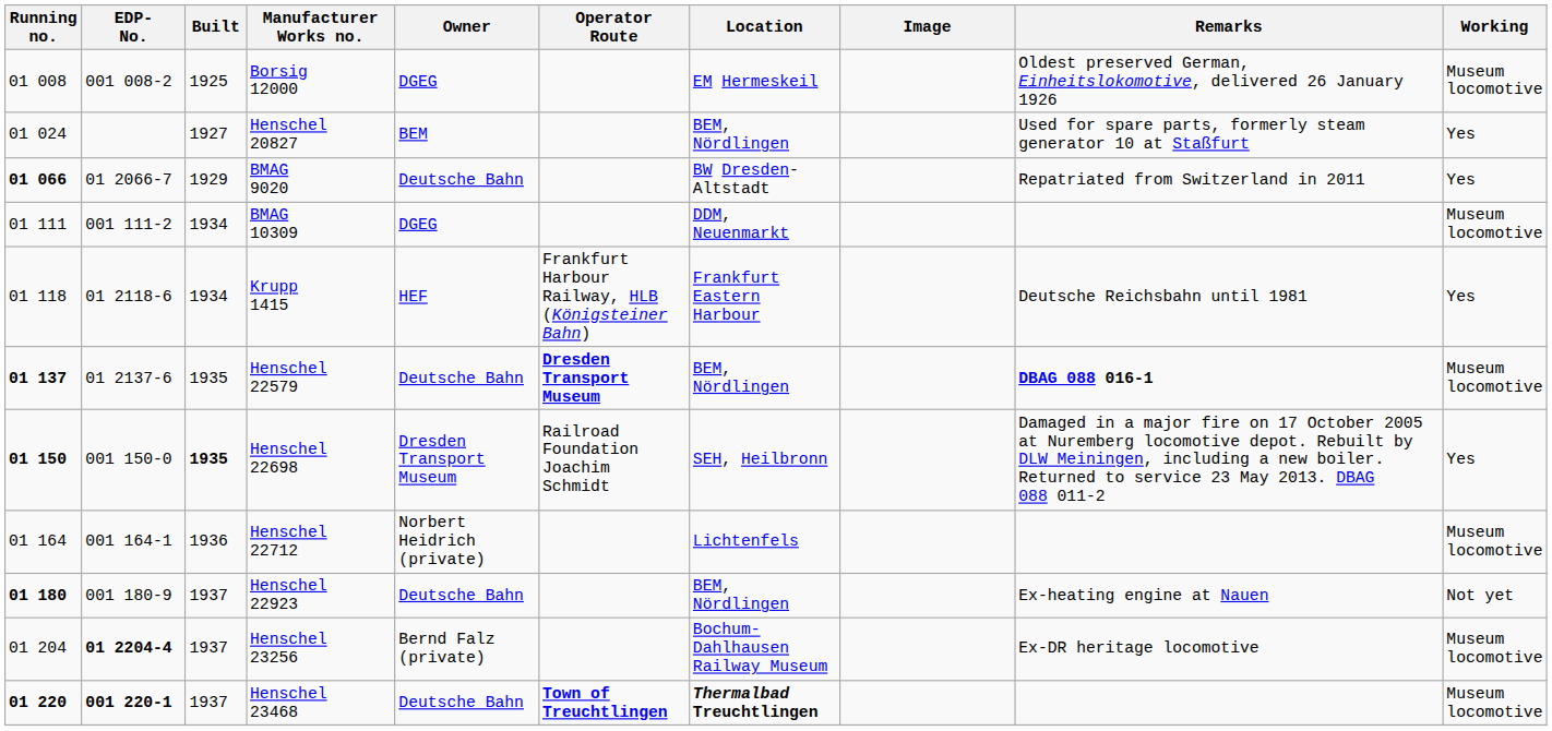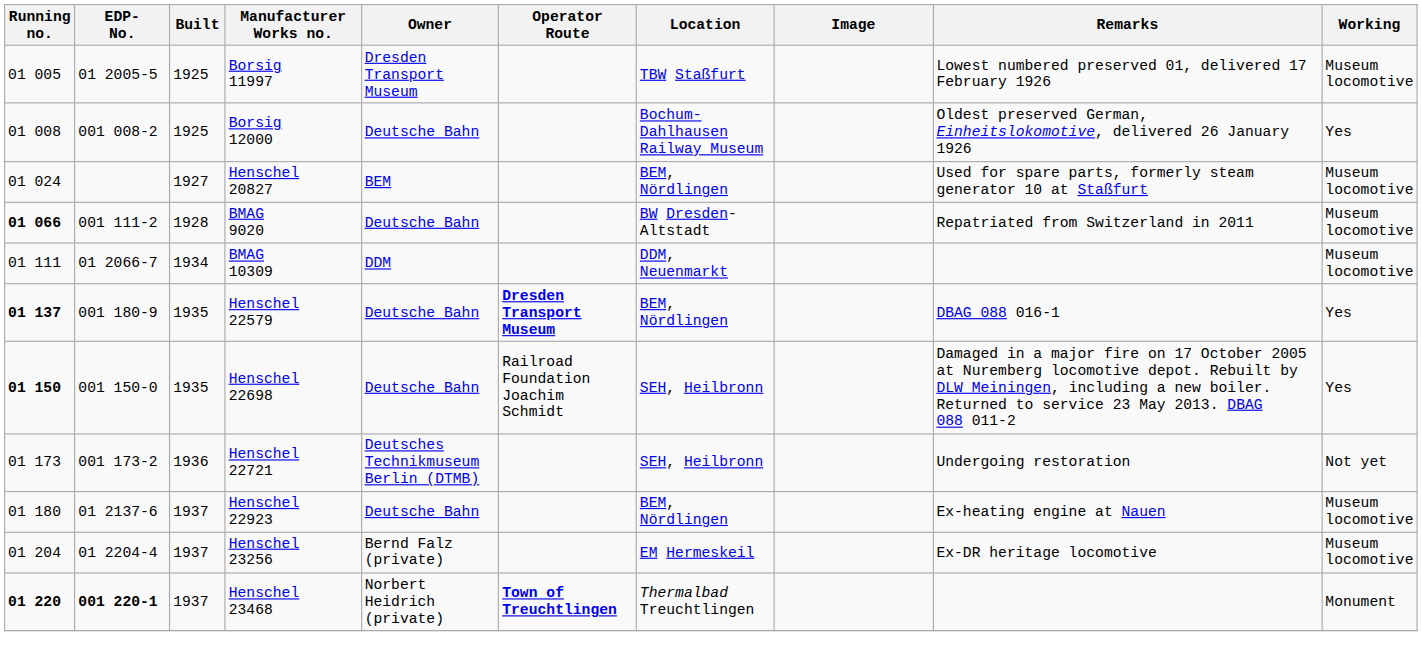+ row: 01 005 | 01 2005-5 | 1925 | Borsig 11997 | Dresden Transport Museum | TBW Staßfurt | Lowest numbered preserved 01, delivered 17 February 1926 | Museum locomotive
Borsig 12000 | Owner: DGEG -> Deutsche Bahn
Borsig 12000 | Location: EM Hermeskeil -> Bochum-Dahlhausen Railway Museum
Borsig 12000 | Working: Museum locomotive -> Yes
Henschel 20827 | Working: Yes -> Museum locomotive
BMAG 9020 | EDP- No.: 01 2066-7 -> 001 111-2
BMAG 9020 | Built: 1929 -> 1928
BMAG 9020 | Working: Yes -> Museum locomotive
BMAG 10309 | EDP- No.: 001 111-2 -> 01 2066-7
BMAG 10309 | Owner: DGEG -> DDM
- row: 01 118 | 01 2118-6 | 1934 | Krupp 1415 | HEF | Frankfurt Harbour Railway, HLB (Königsteiner Bahn) | Frankfurt Eastern Harbour | Deutsche Reichsbahn until 1981 | Yes
Henschel 22579 | EDP- No.: 01 2137-6 -> 001 180-9
Henschel 22579 | Remarks: bold -> normal
Henschel 22579 | Working: Museum locomotive -> Yes
Henschel 22698 | Built: bold -> normal
Henschel 22698 | Owner: Dresden Transport Museum -> Deutsche Bahn
- row: 01 164 | 001 164-1 | 1936 | Henschel 22712 | Norbert Heidrich (private) | Lichtenfels | Museum locomotive
+ row: 01 173 | 001 173-2 | 1936 | Henschel 22721 | Deutsches Technikmuseum Berlin (DTMB) | SEH, Heilbronn | Undergoing restoration | Not yet
Henschel 22923 | Running no.: bold -> normal
Henschel 22923 | EDP- No.: 001 180-9 -> 01 2137-6
Henschel 22923 | Working: Not yet -> Museum locomotive
Henschel 23256 | EDP- No.: bold -> normal
Henschel 23256 | Location: Bochum-Dahlhausen Railway Museum -> EM Hermeskeil
Henschel 23468 | Owner: Deutsche Bahn -> Norbert Heidrich (private)
Henschel 23468 | Location: bold -> normal
Henschel 23468 | Working: Museum locomotive -> Monument
